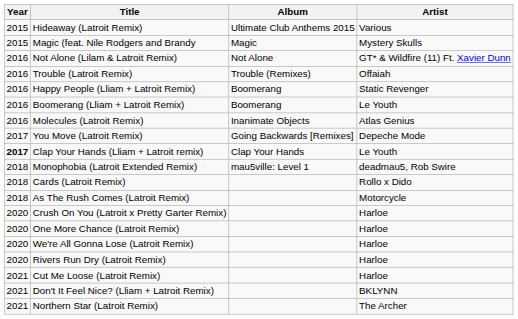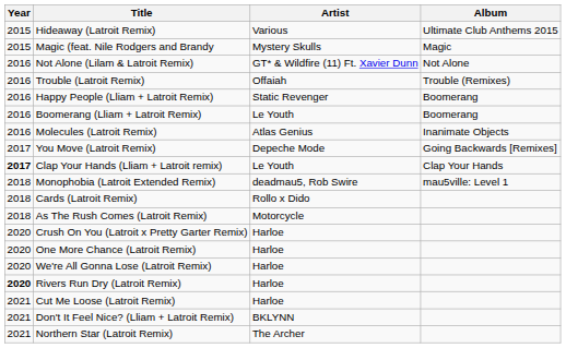columns swapped: Artist <-> Album
Rivers Run Dry (Latroit Remix) | Year: normal -> bold
